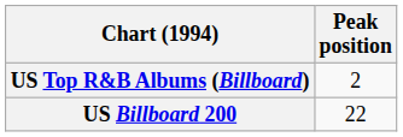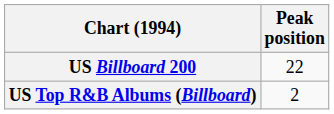rows swapped: US Billboard 200 <-> US Top R&B Albums (Billboard)
